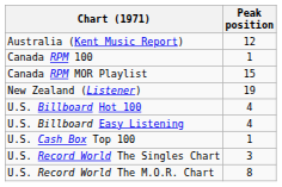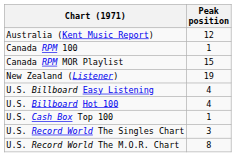rows swapped: U.S. Billboard Hot 100 <-> U.S. Billboard Easy Listening
